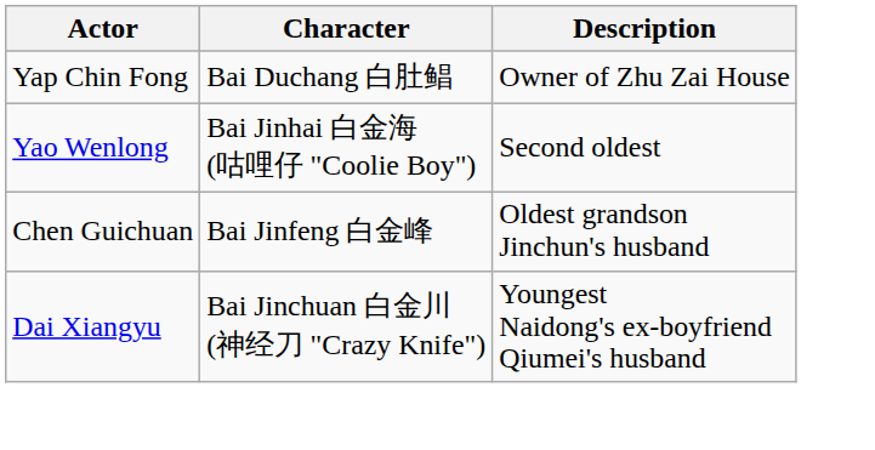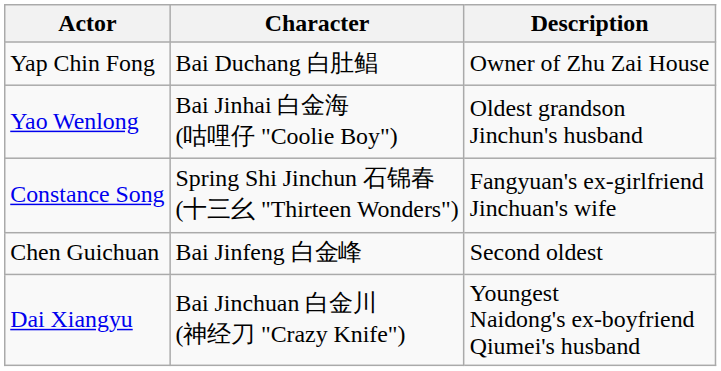Yao Wenlong | Description: Second oldest -> Oldest grandson Jinchun's husband
+ row: Constance Song | Spring Shi Jinchun 石锦春 (十三幺 "Thirteen Wonders") | Fangyuan's ex-girlfriend Jinchuan's wife
Chen Guichuan | Description: Oldest grandson Jinchun's husband -> Second oldest
